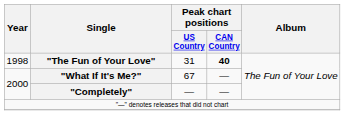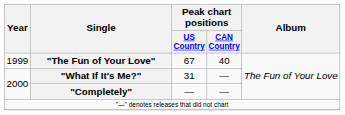"The Fun of Your Love" | Year: 1998 -> 1999
"The Fun of Your Love" | Peak chart positions / US Country: 31 -> 67
"The Fun of Your Love" | Peak chart positions / CAN Country: bold -> normal
"What If It's Me?" | Peak chart positions / US Country: 67 -> 31
